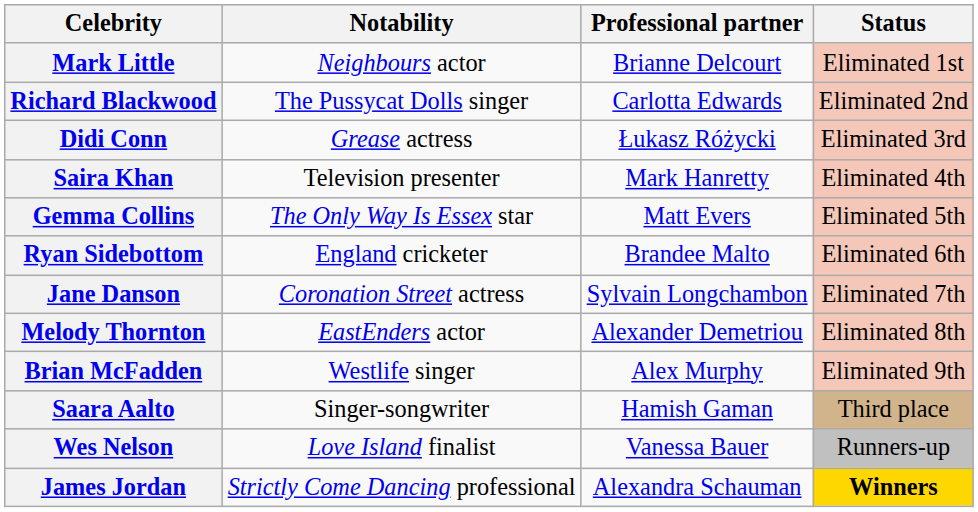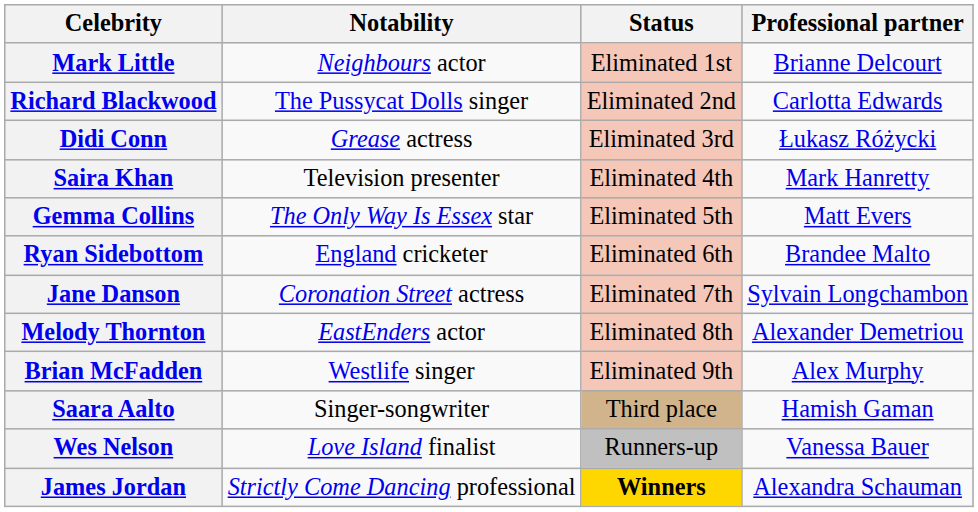columns swapped: Professional partner <-> Status
